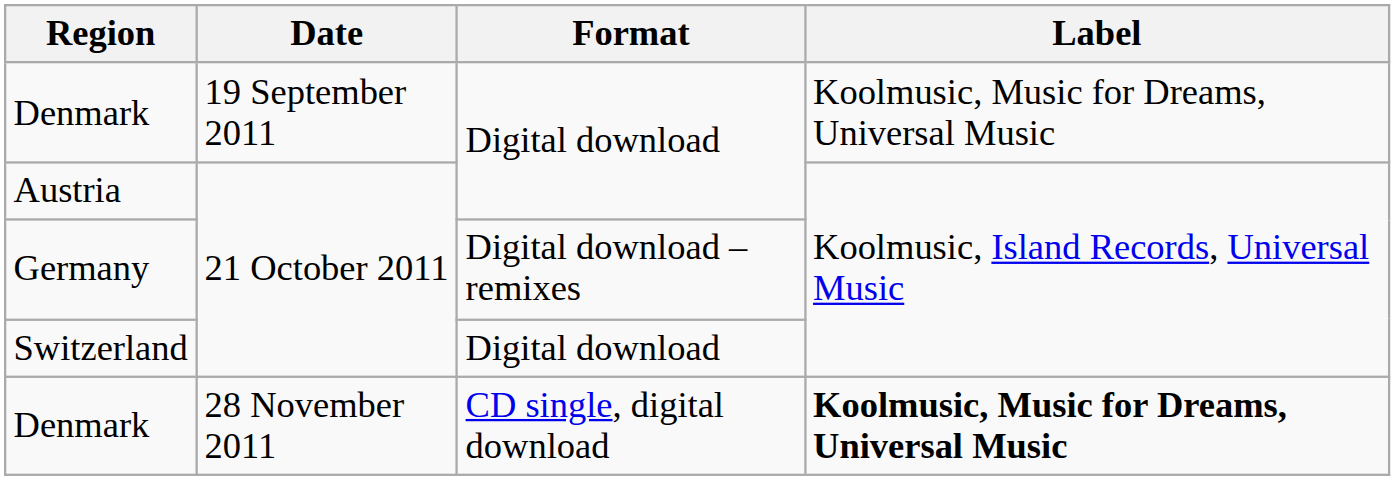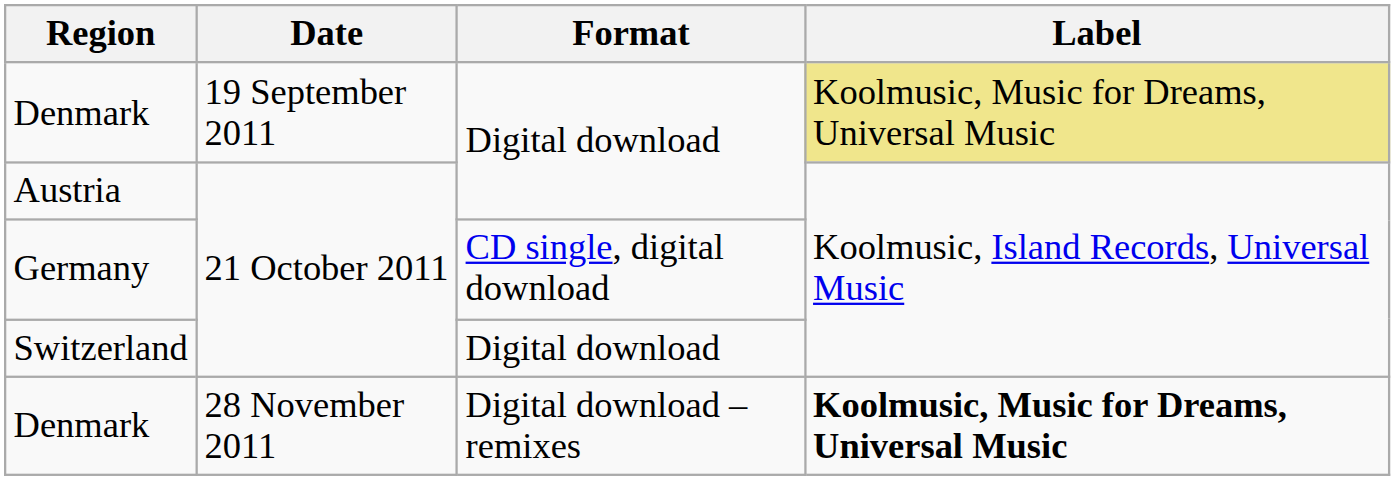Denmark / 19 September 2011 | Label: no background -> khaki background
Germany | Format: Digital download – remixes -> CD single, digital download
Denmark / 28 November 2011 | Format: CD single, digital download -> Digital download – remixes
